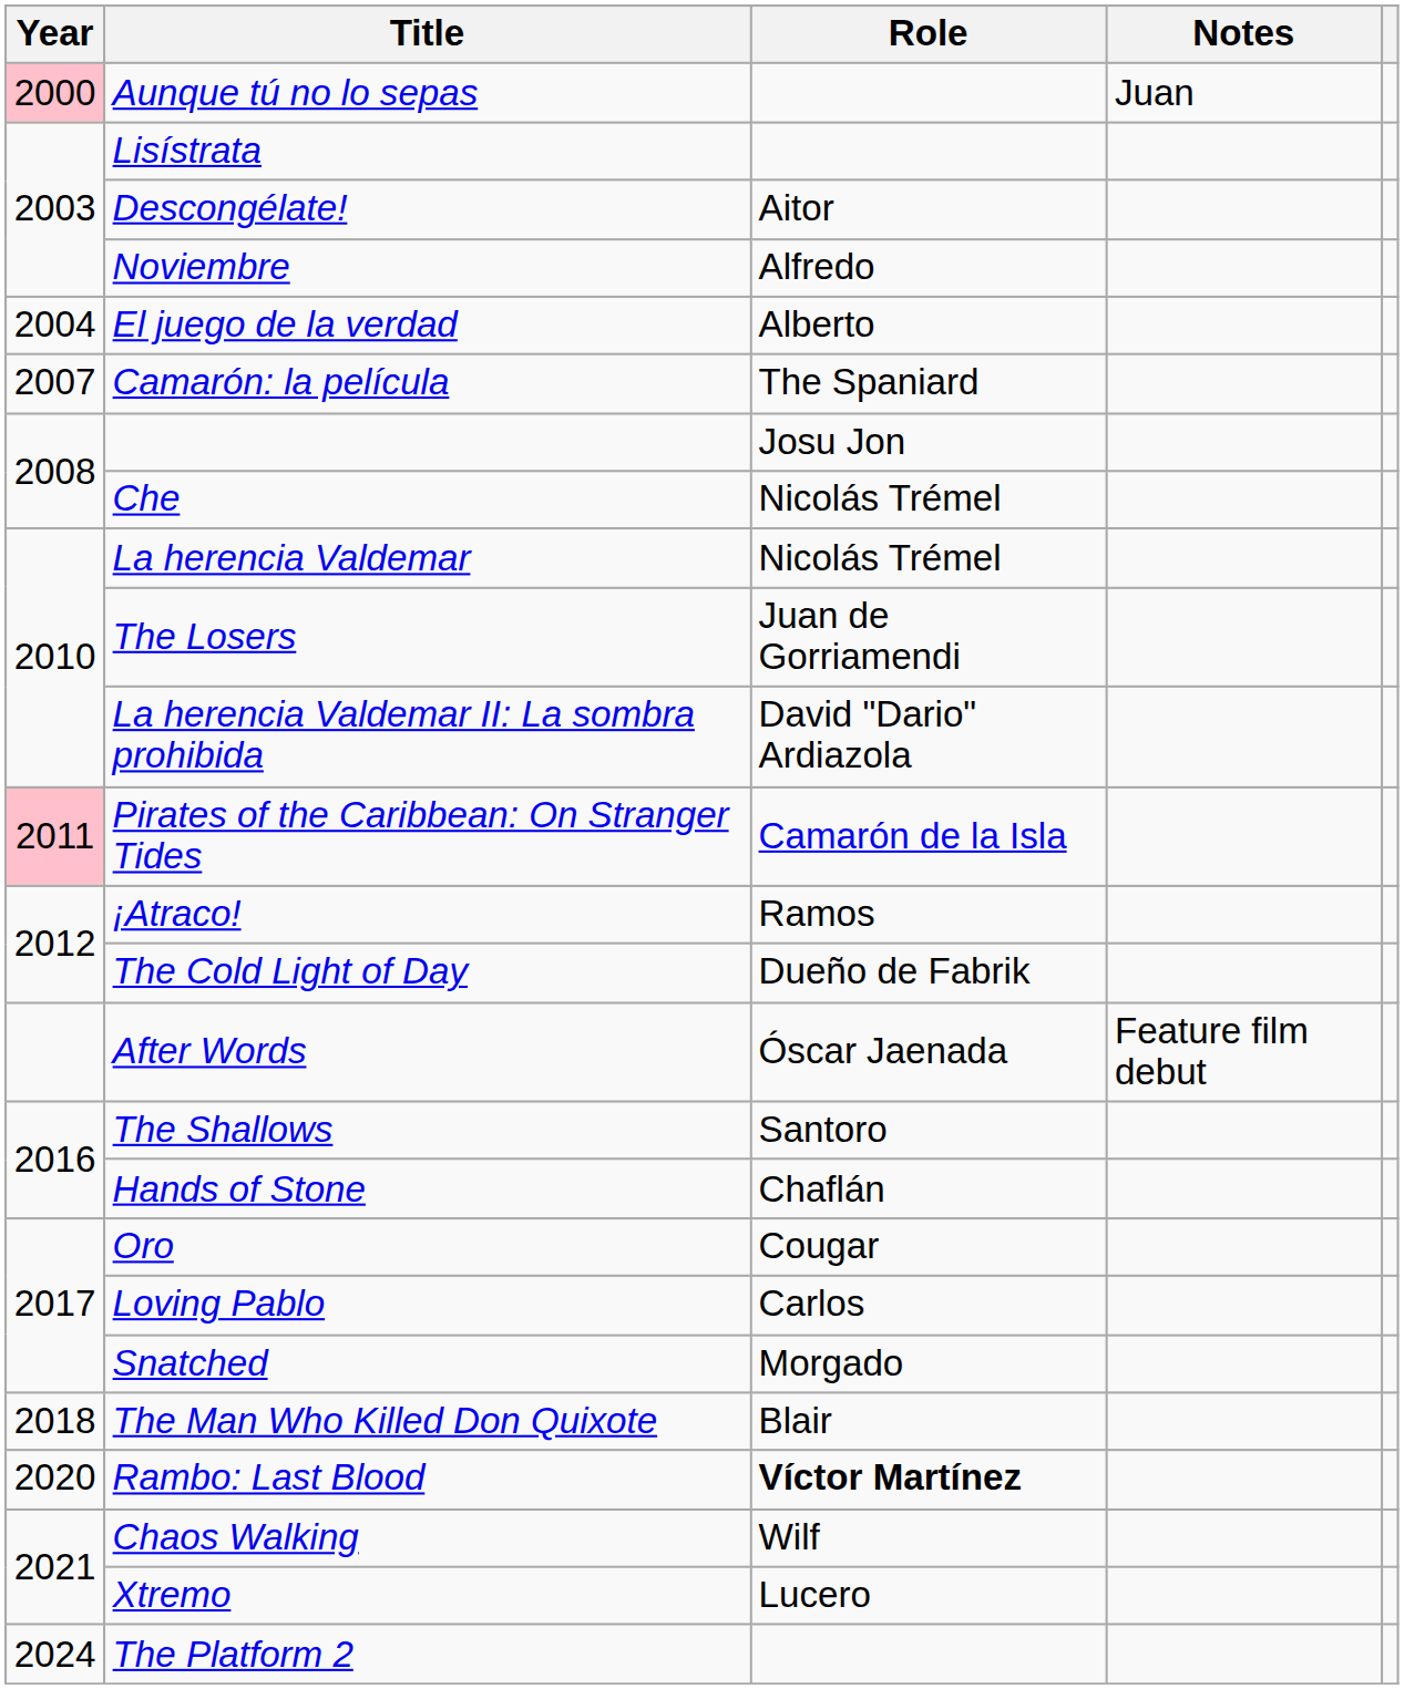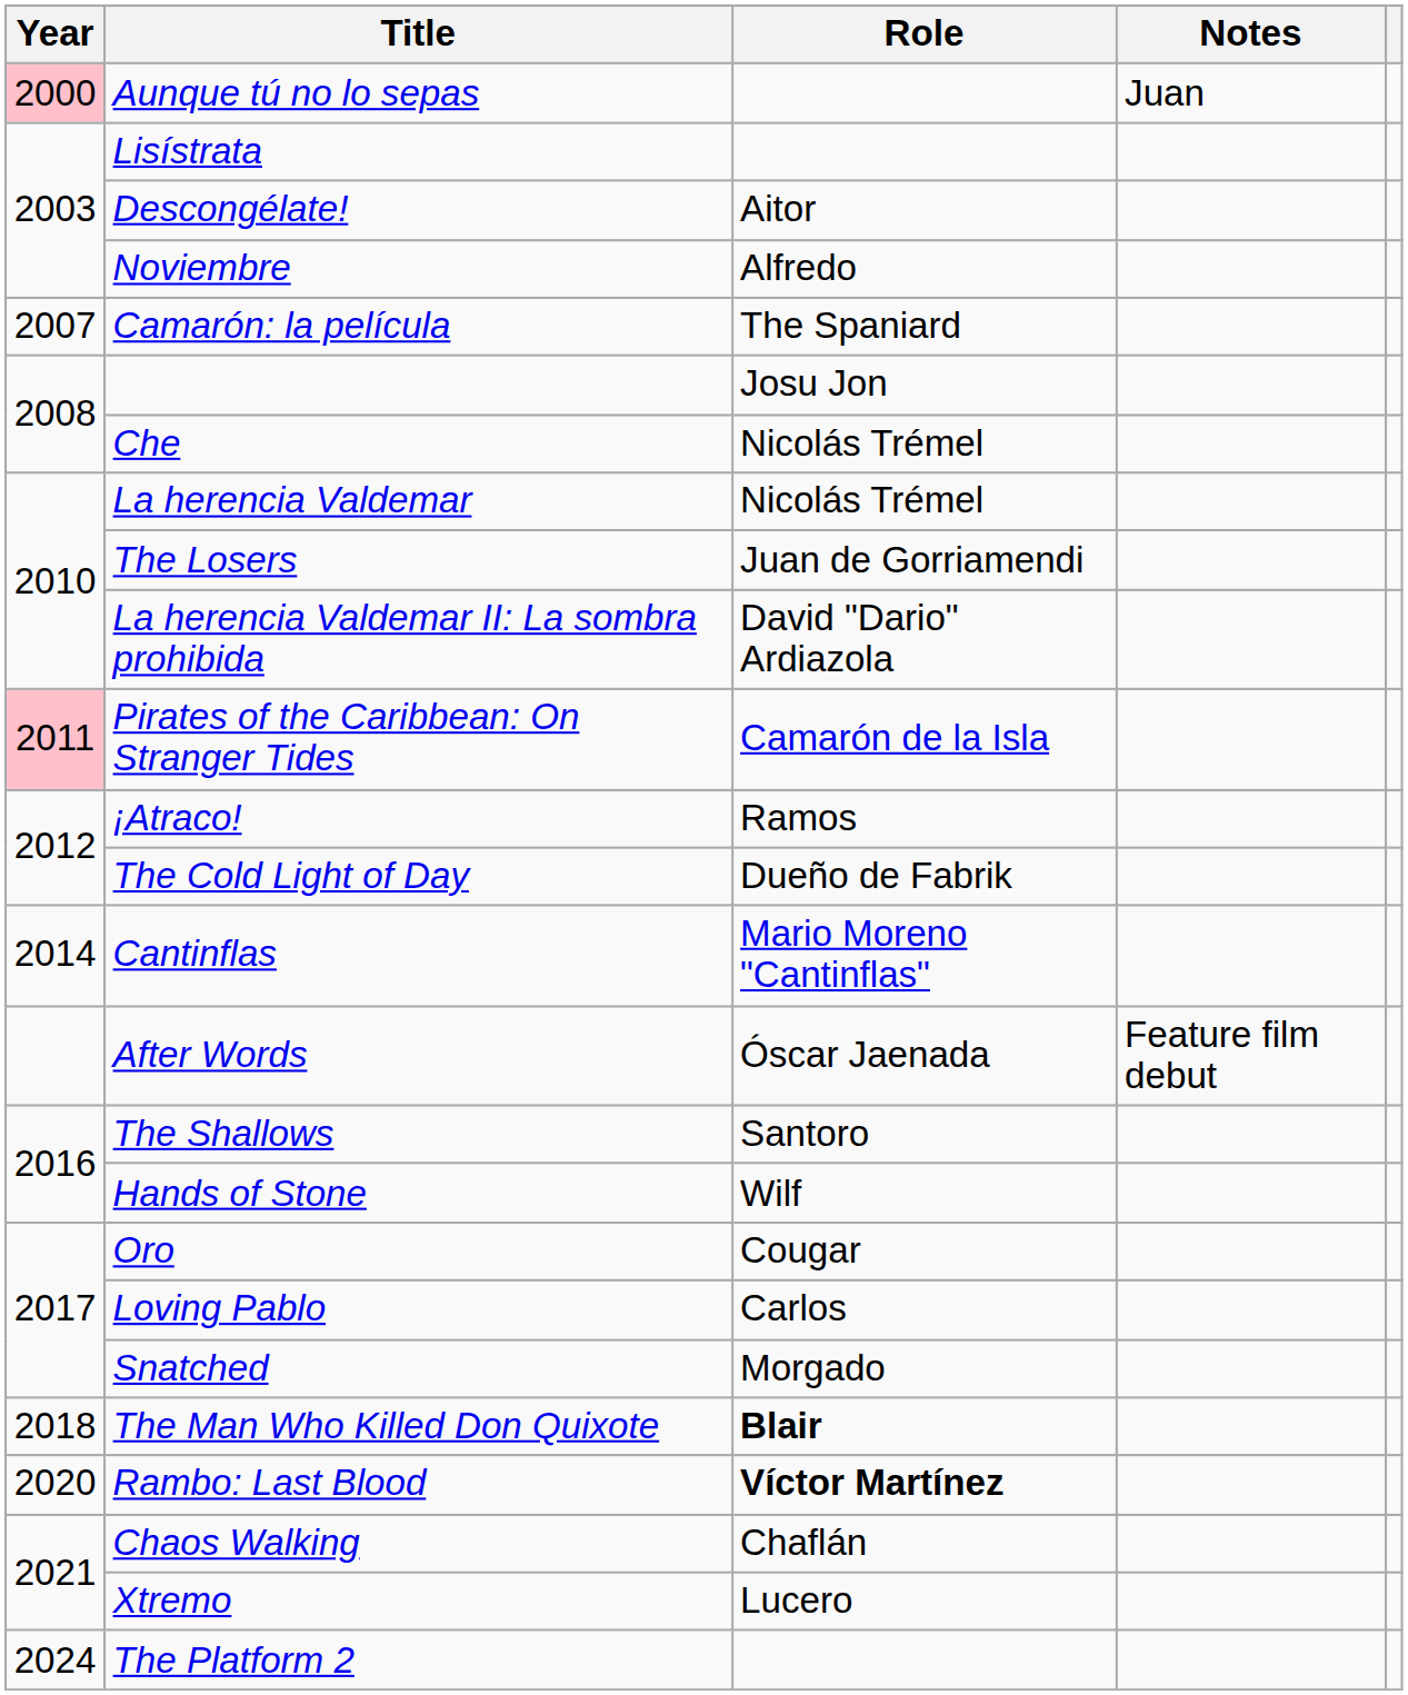- row: 2004 | El juego de la verdad | Alberto
+ row: 2014 | Cantinflas | Mario Moreno "Cantinflas"
Hands of Stone | Role: Chaflán -> Wilf
The Man Who Killed Don Quixote | Role: normal -> bold
Chaos Walking | Role: Wilf -> Chaflán
